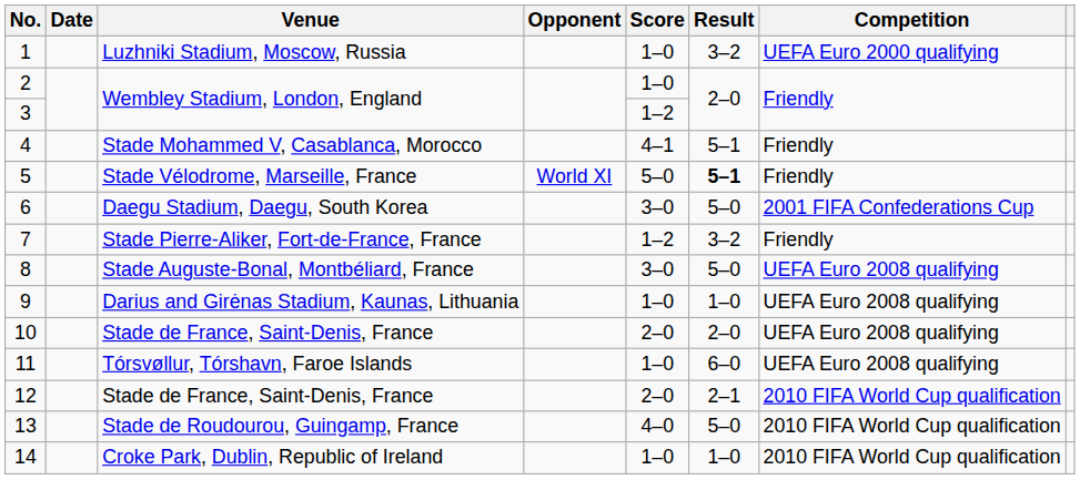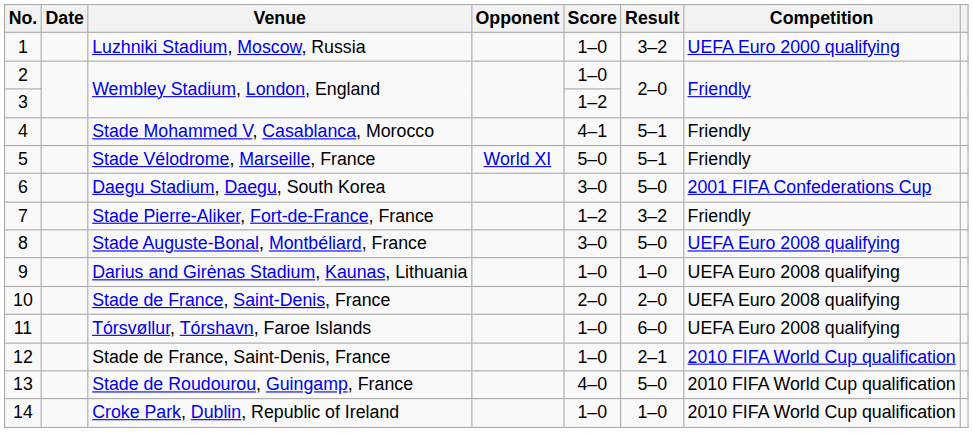5 | Result: bold -> normal
12 | Score: 2–0 -> 1–0
